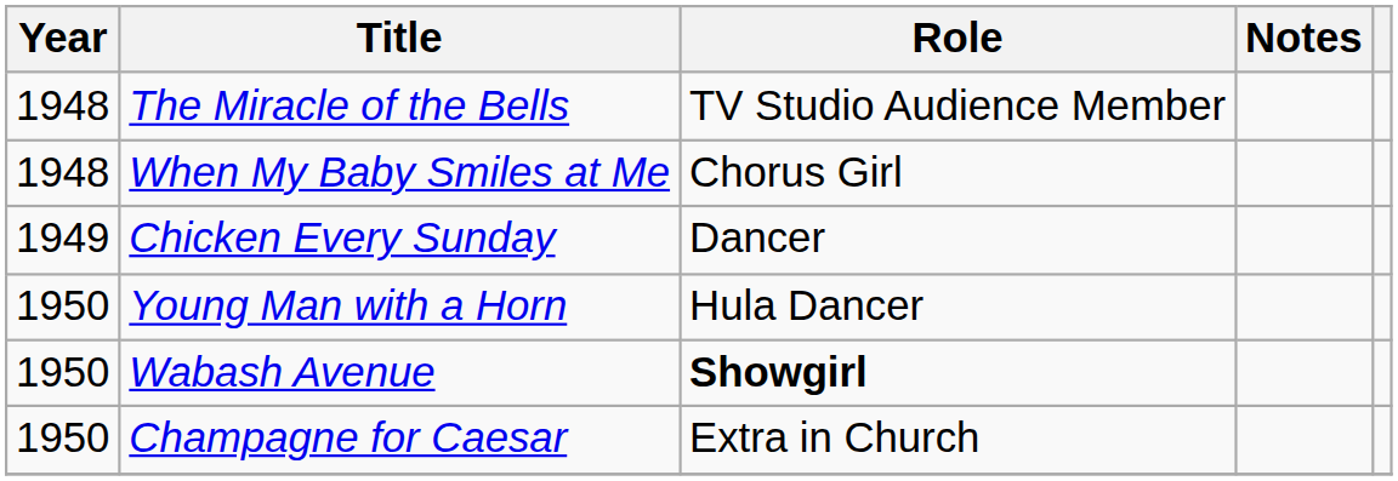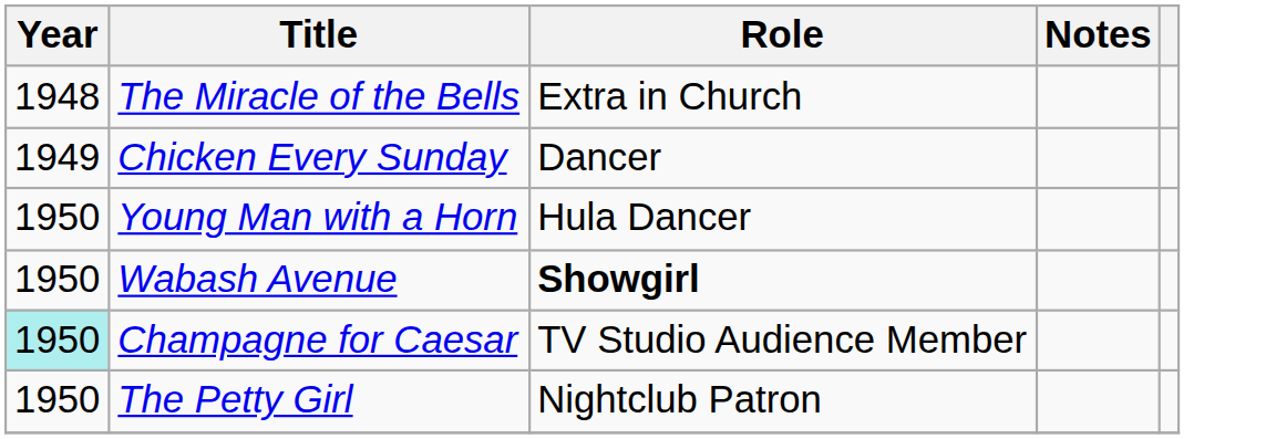The Miracle of the Bells | Role: TV Studio Audience Member -> Extra in Church
- row: 1948 | When My Baby Smiles at Me | Chorus Girl
Champagne for Caesar | Year: no background -> paleturquoise background
Champagne for Caesar | Role: Extra in Church -> TV Studio Audience Member
+ row: 1950 | The Petty Girl | Nightclub Patron
